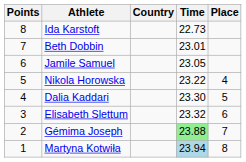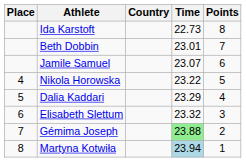columns swapped: Place <-> Points
Jamile Samuel | Time: 23.05 -> 23.07
Dalia Kaddari | Time: 23.30 -> 23.29
